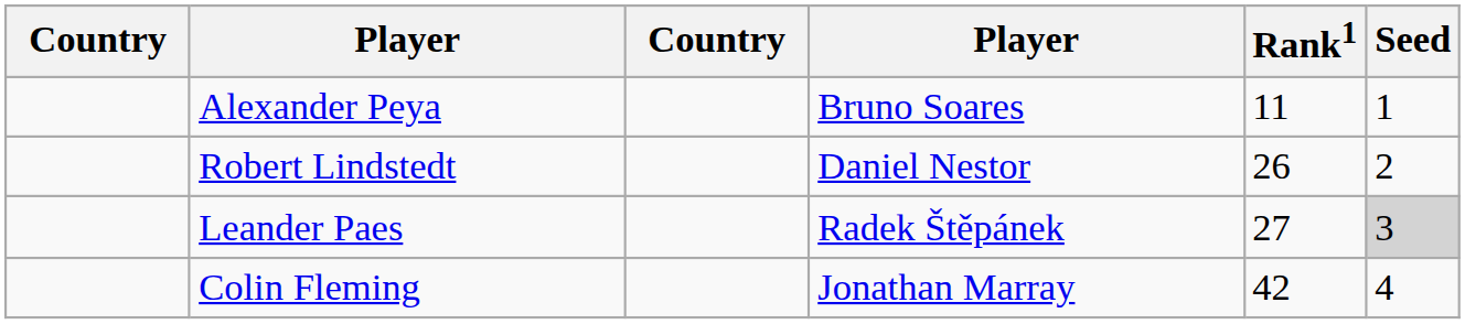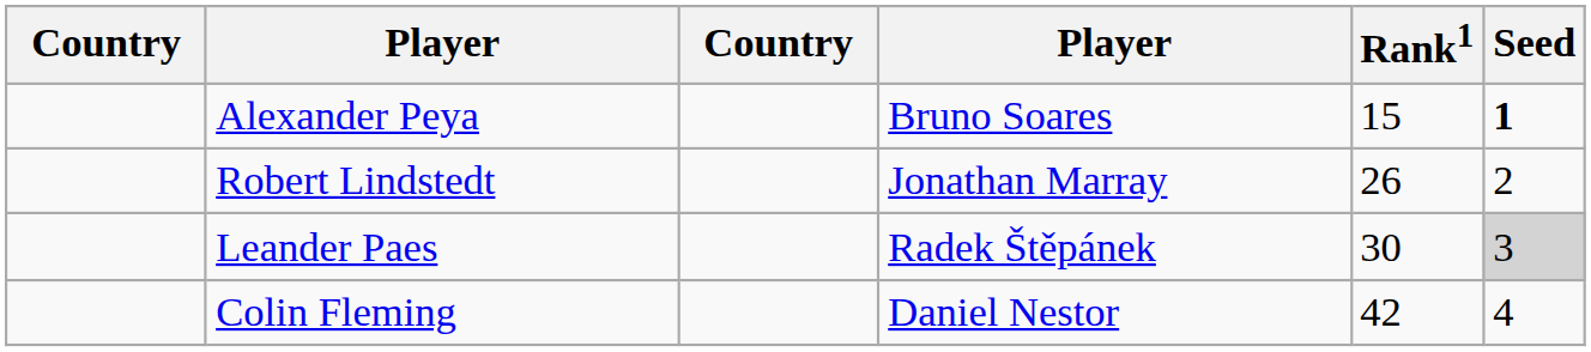Alexander Peya | Rank1: 11 -> 15
Alexander Peya | Seed: normal -> bold
Robert Lindstedt | column 4: Daniel Nestor -> Jonathan Marray
Leander Paes | Rank1: 27 -> 30
Colin Fleming | column 4: Jonathan Marray -> Daniel Nestor
